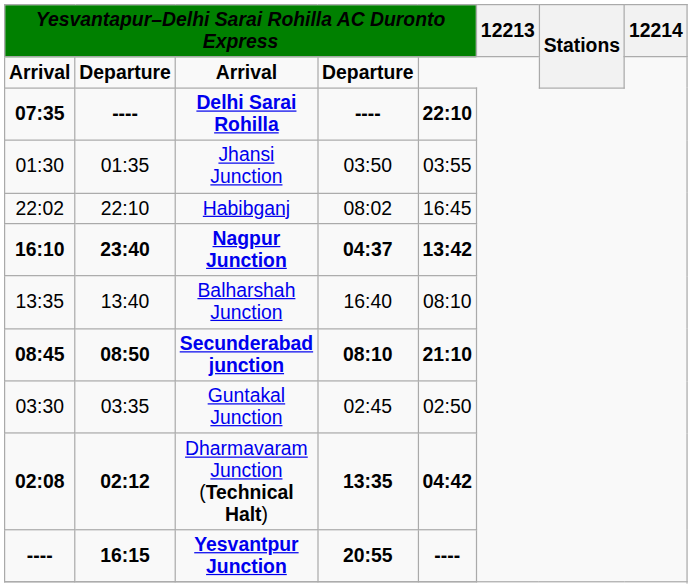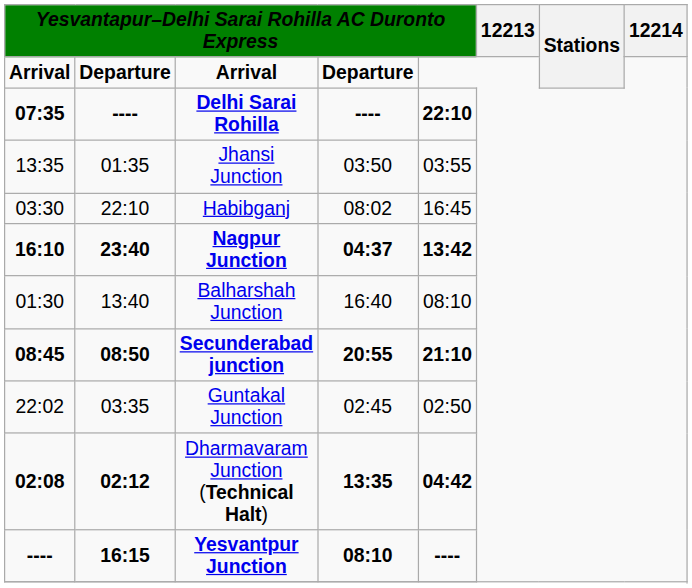Jhansi Junction | column 1: 01:30 -> 13:35
Habibganj | column 1: 22:02 -> 03:30
Balharshah Junction | column 1: 13:35 -> 01:30
Secunderabad junction | column 4: 08:10 -> 20:55
Guntakal Junction | column 1: 03:30 -> 22:02
Yesvantpur Junction | column 4: 20:55 -> 08:10
